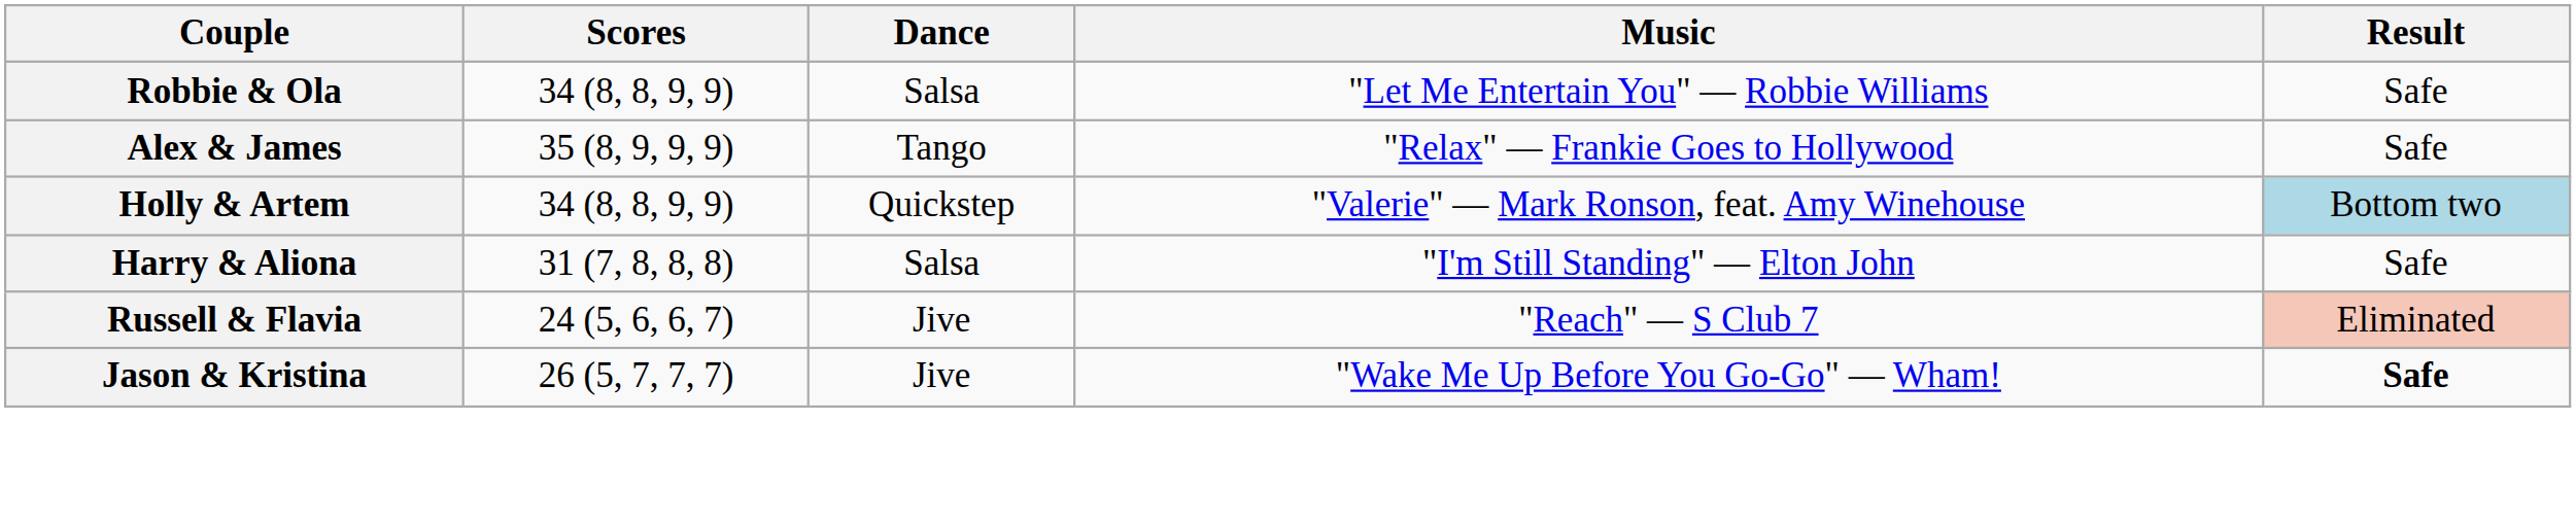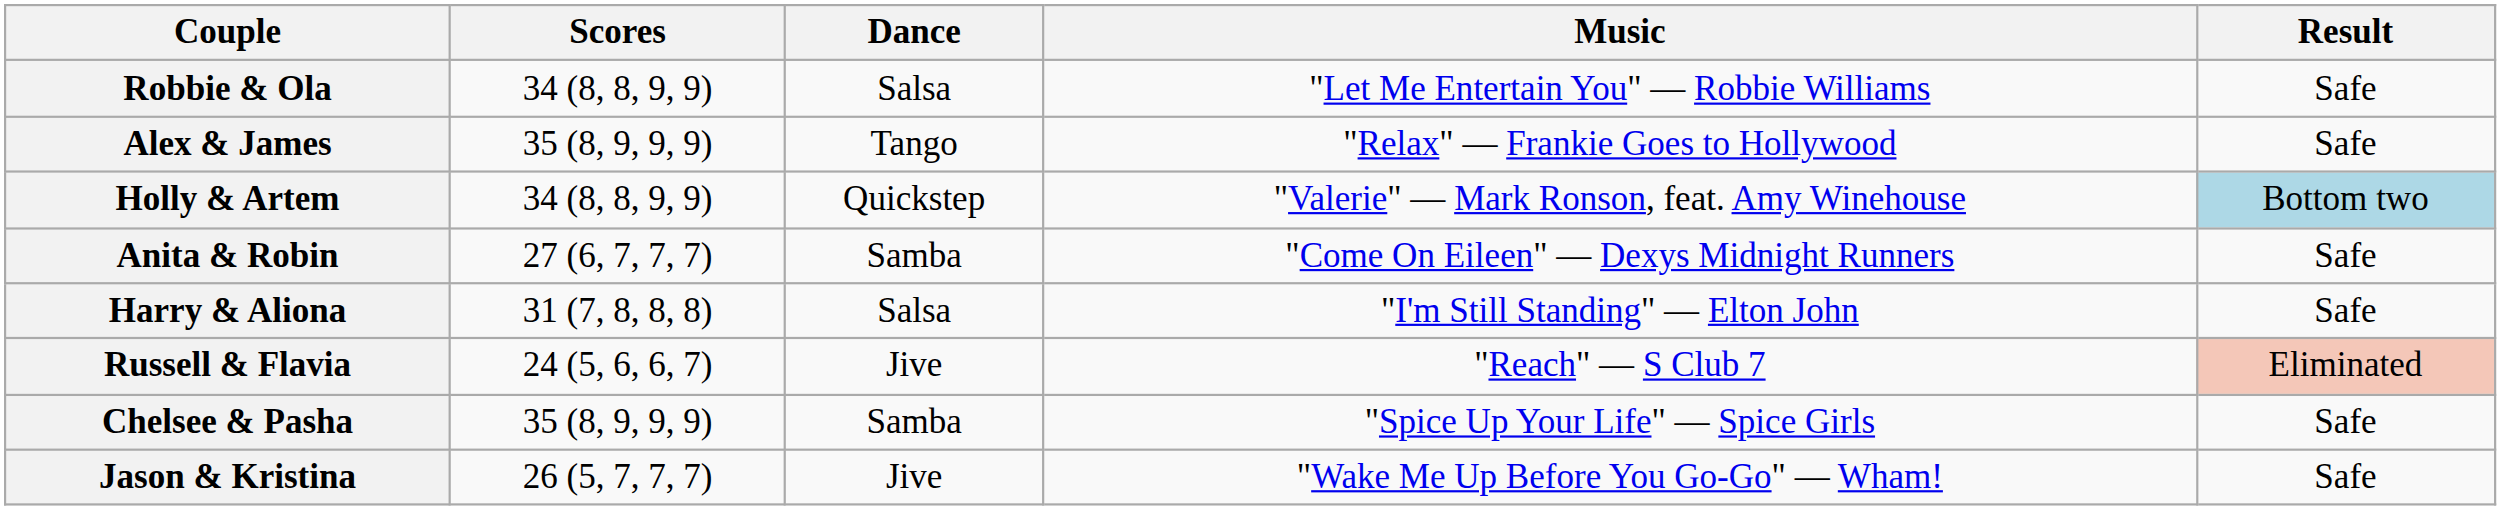+ row: Anita & Robin | 27 (6, 7, 7, 7) | Samba | "Come On Eileen" — Dexys Midnight Runners | Safe
+ row: Chelsee & Pasha | 35 (8, 9, 9, 9) | Samba | "Spice Up Your Life" — Spice Girls | Safe
Jason & Kristina | Result: bold -> normal
